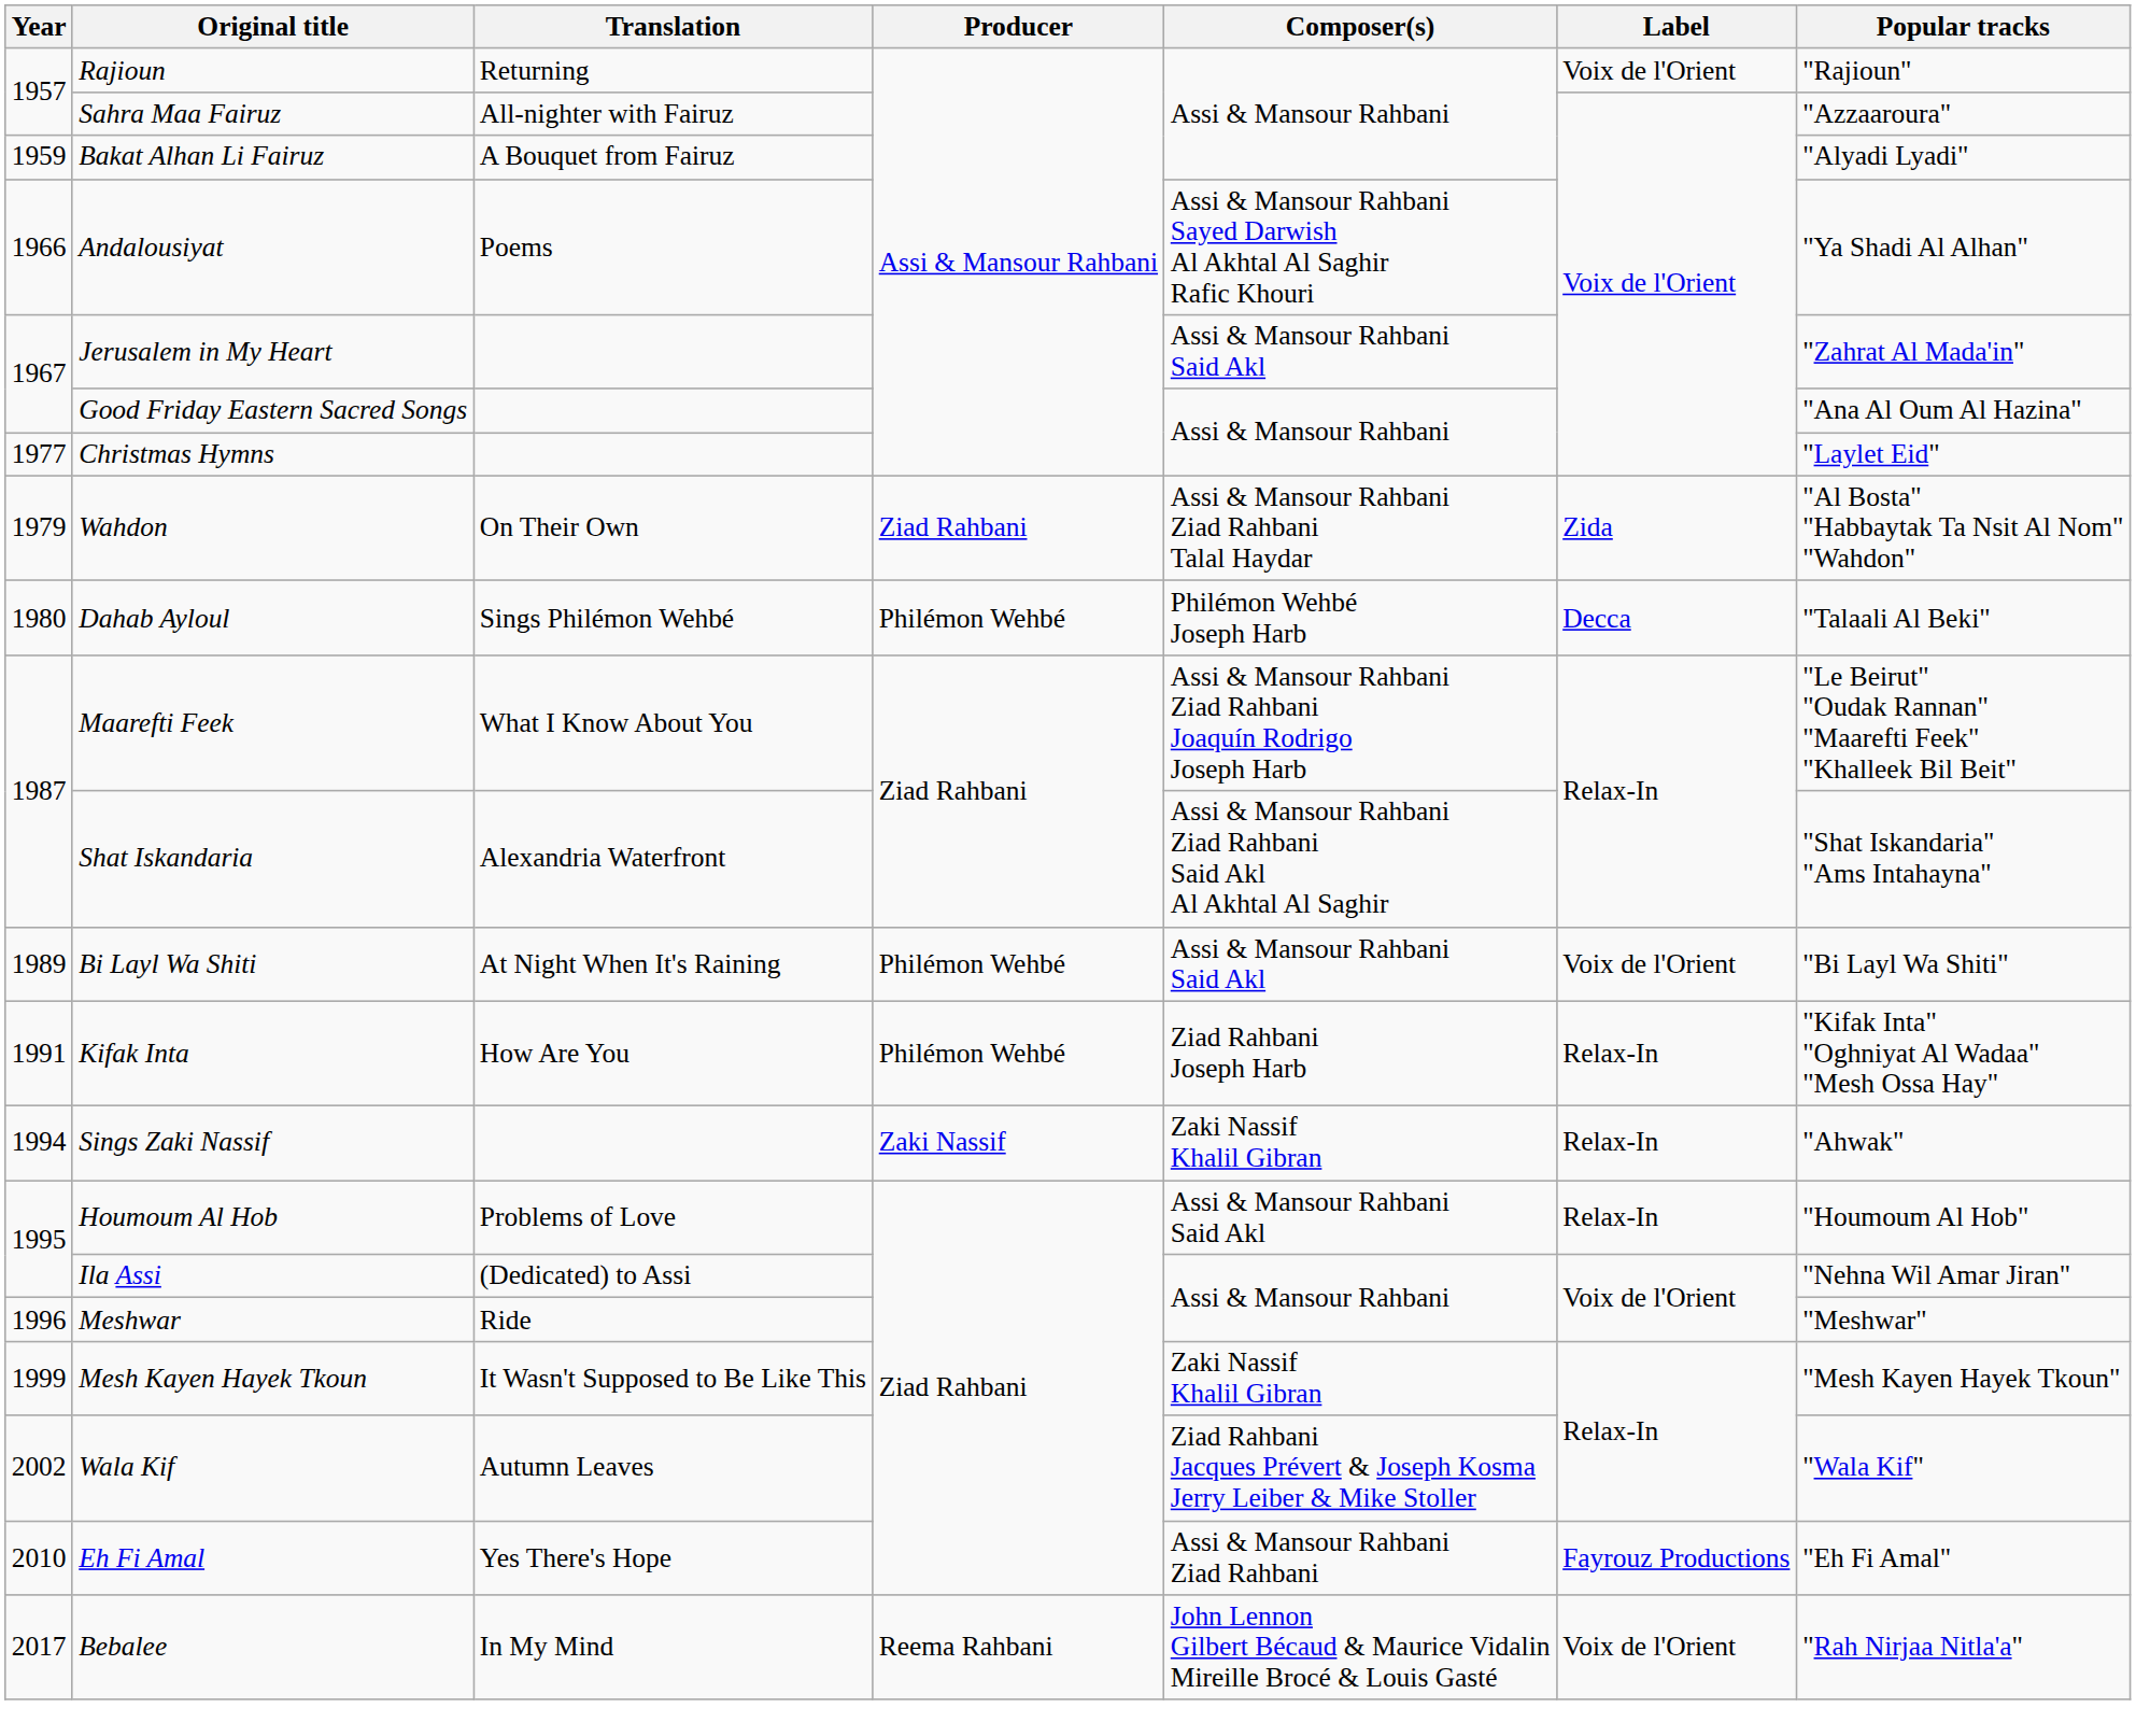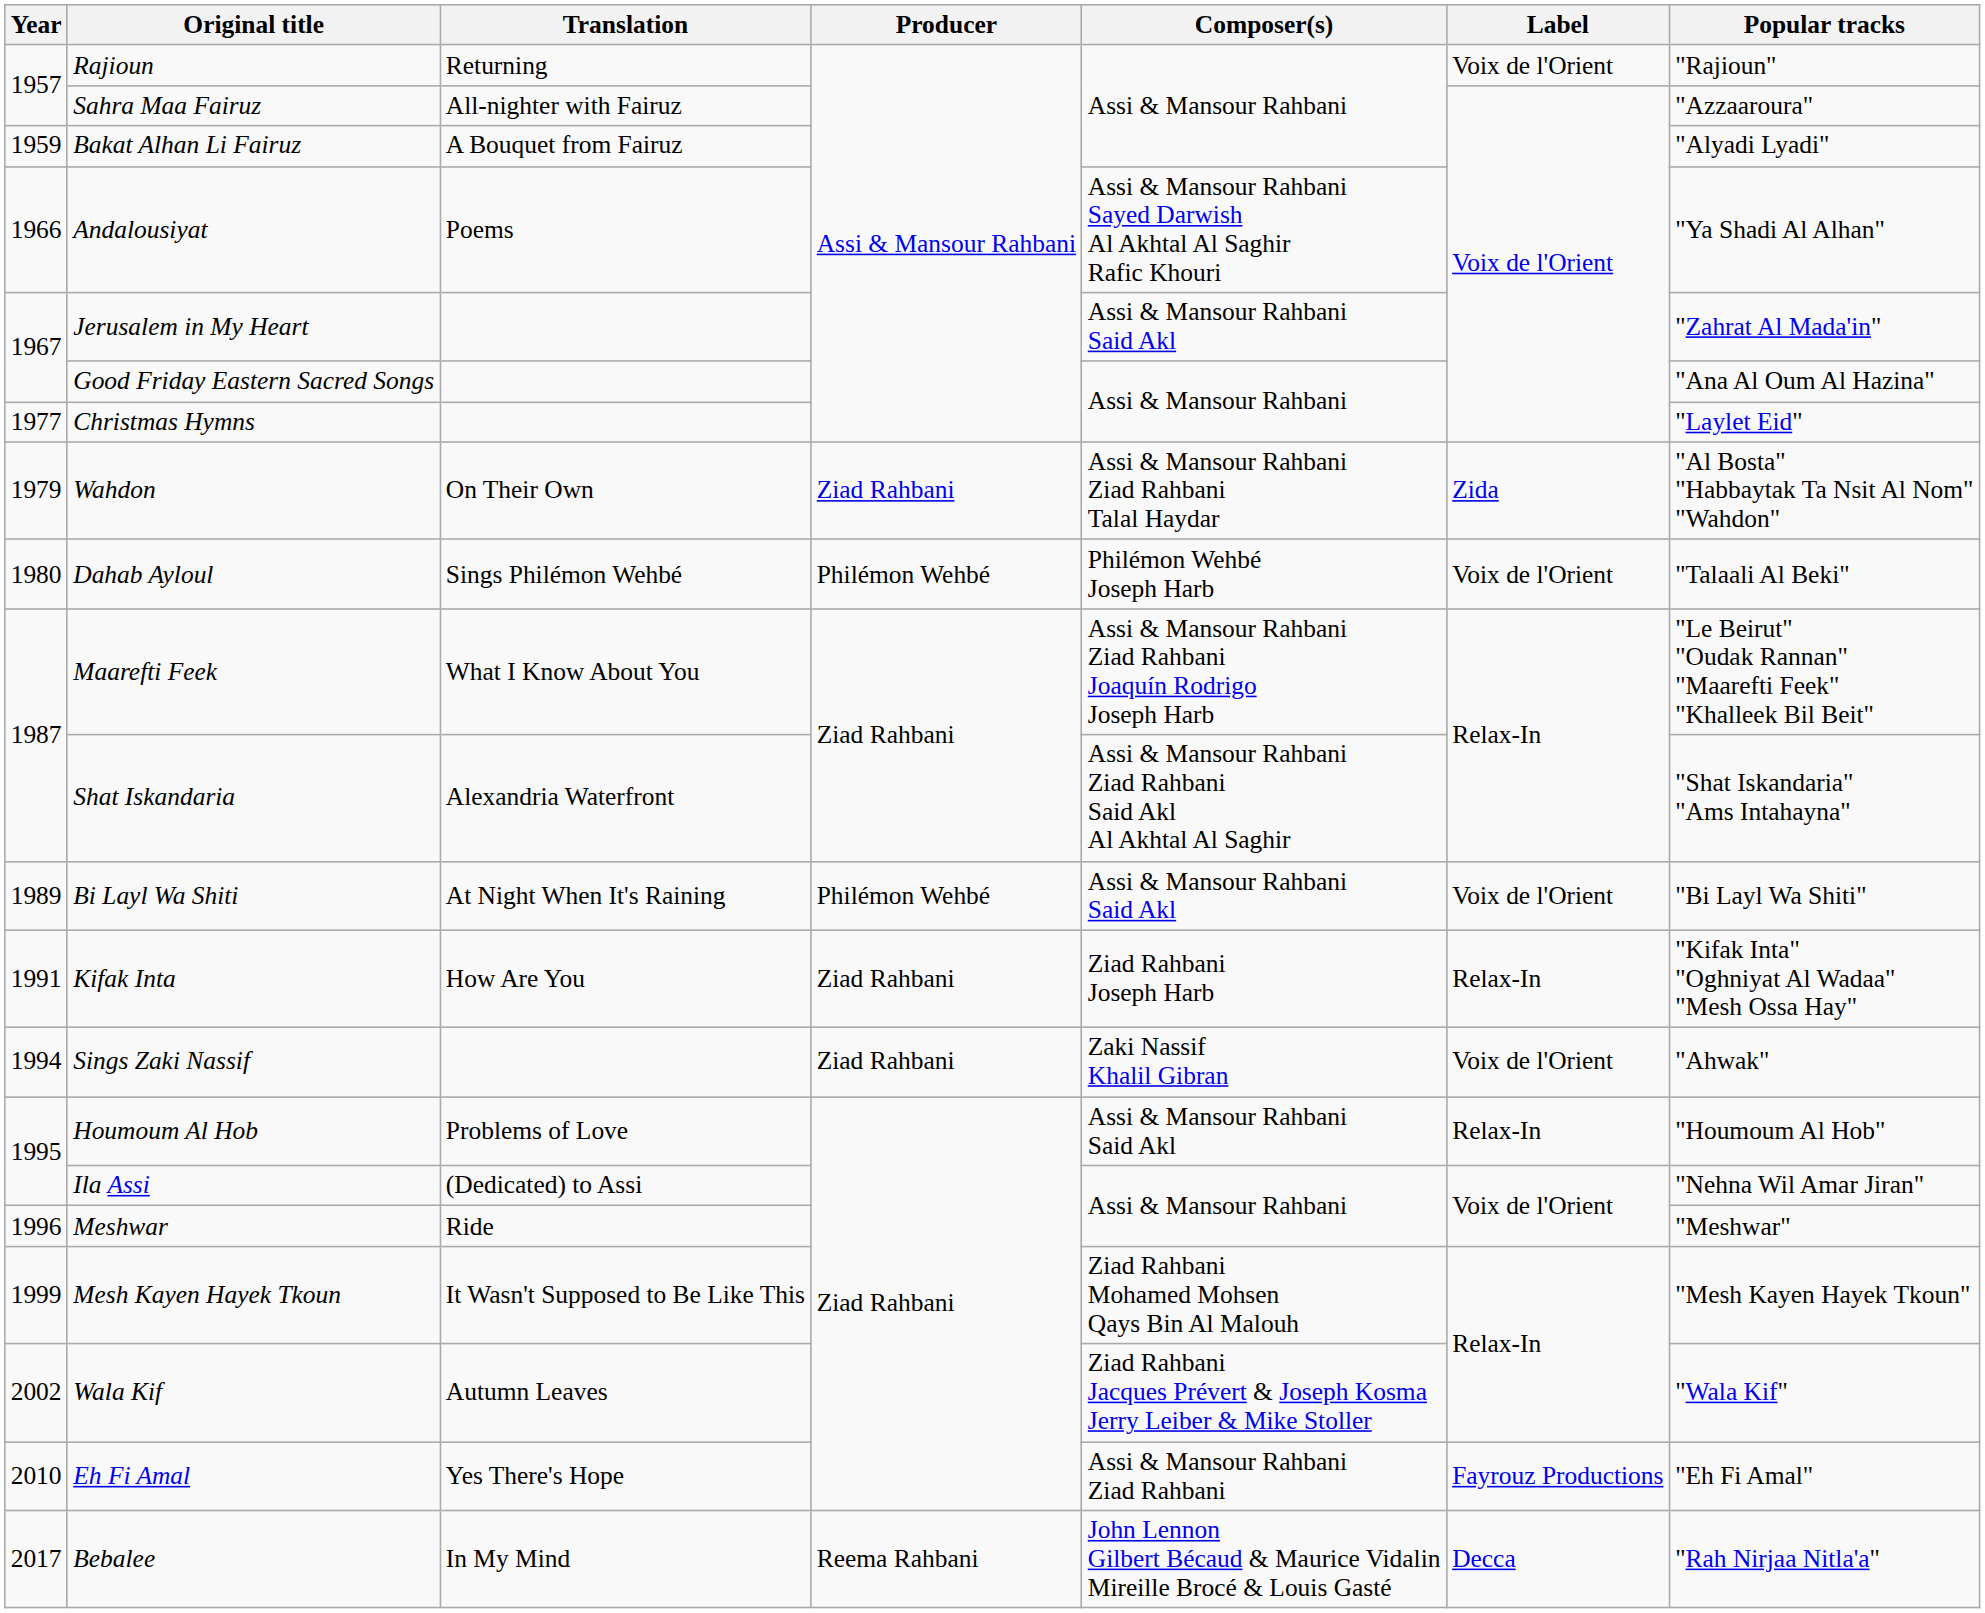Dahab Ayloul | Label: Decca -> Voix de l'Orient
Kifak Inta | Producer: Philémon Wehbé -> Ziad Rahbani
Sings Zaki Nassif | Producer: Zaki Nassif -> Ziad Rahbani
Sings Zaki Nassif | Label: Relax-In -> Voix de l'Orient
Mesh Kayen Hayek Tkoun | Composer(s): Zaki Nassif Khalil Gibran -> Ziad Rahbani Mohamed Mohsen Qays Bin Al Malouh
Bebalee | Label: Voix de l'Orient -> Decca
